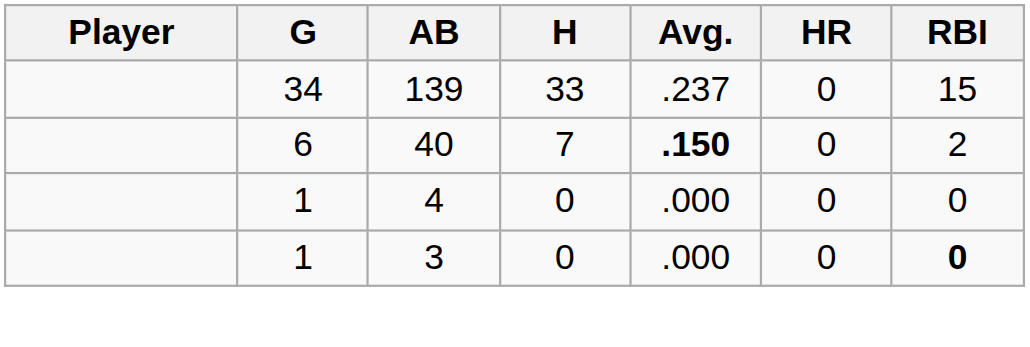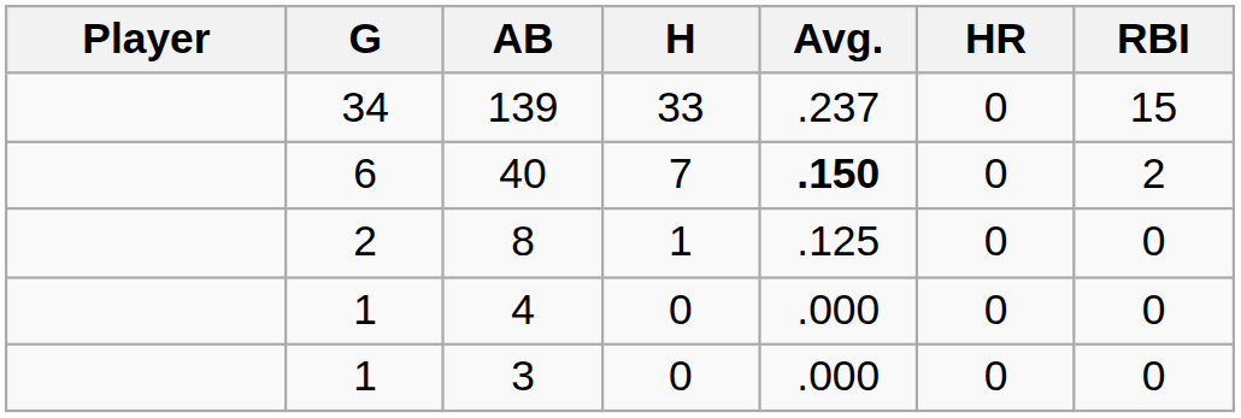+ row: 2 | 8 | 1 | .125 | 0 | 0
3 | RBI: bold -> normal
